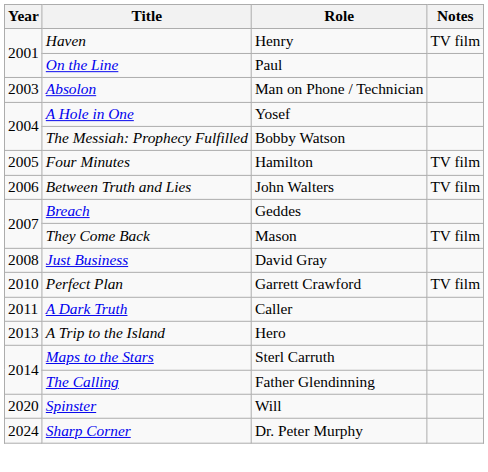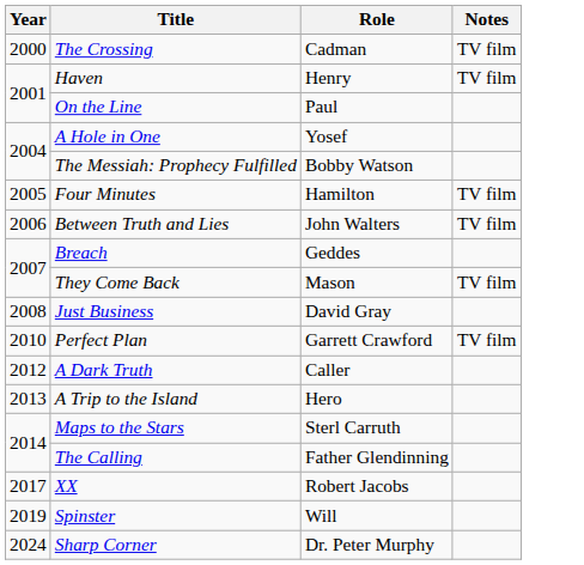+ row: 2000 | The Crossing | Cadman | TV film
- row: 2003 | Absolon | Man on Phone / Technician
A Dark Truth | Year: 2011 -> 2012
+ row: 2017 | XX | Robert Jacobs
Spinster | Year: 2020 -> 2019
